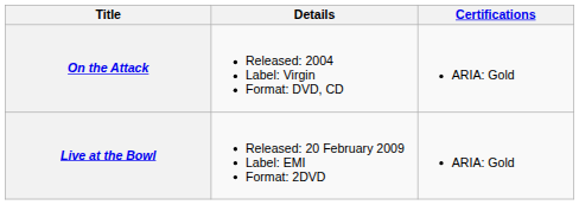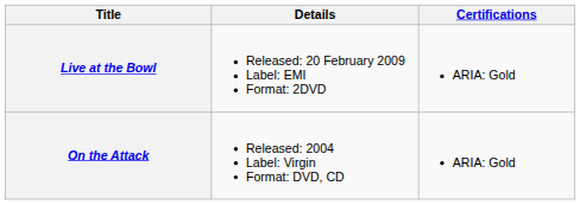rows swapped: On the Attack <-> Live at the Bowl
